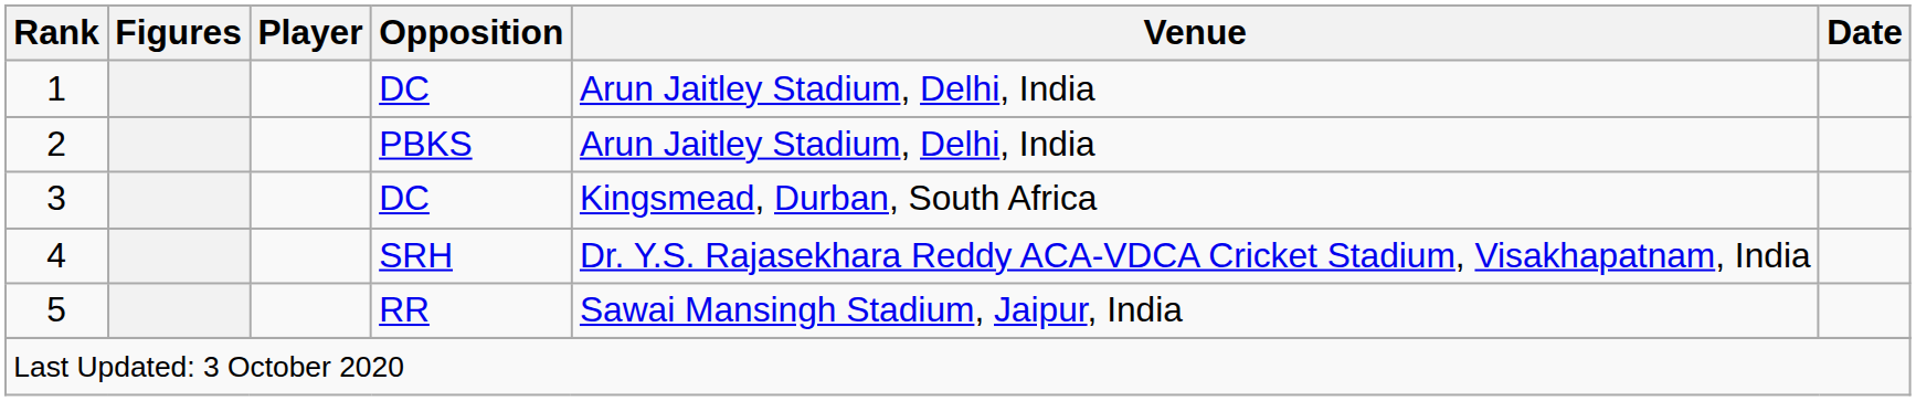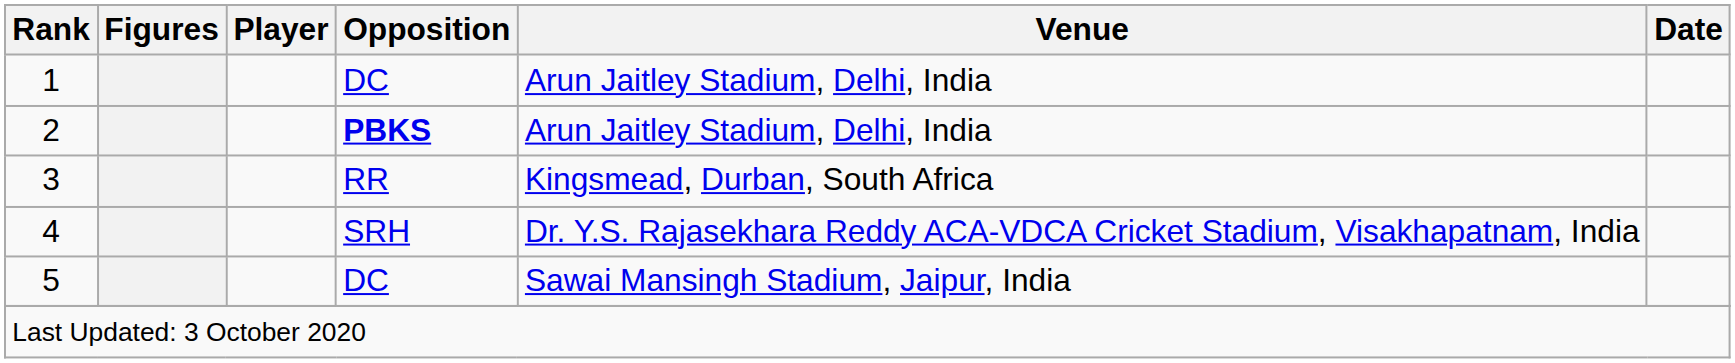2 | Opposition: normal -> bold
3 | Opposition: DC -> RR
5 | Opposition: RR -> DC
